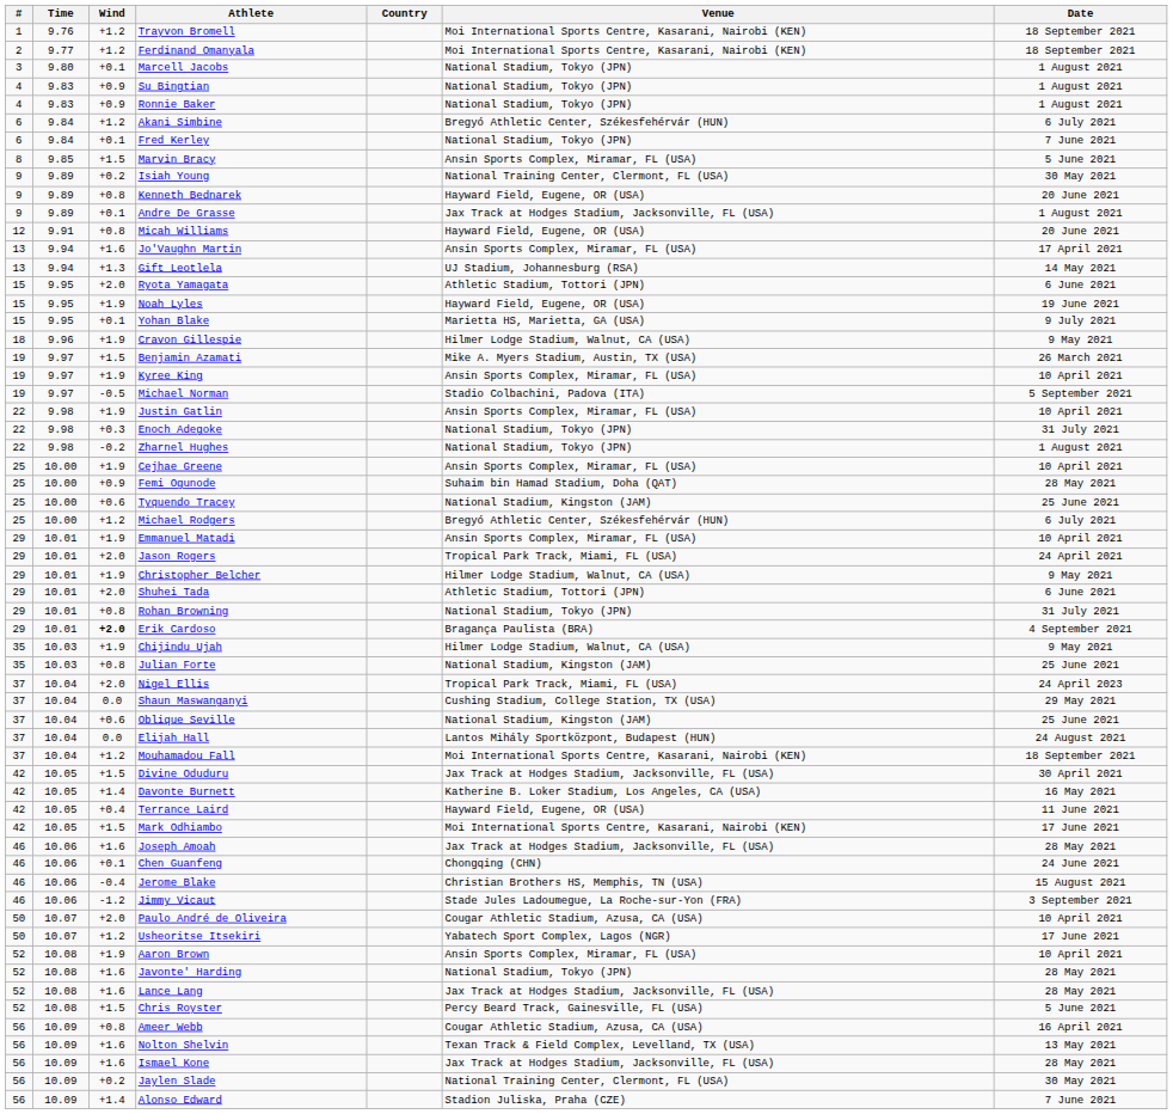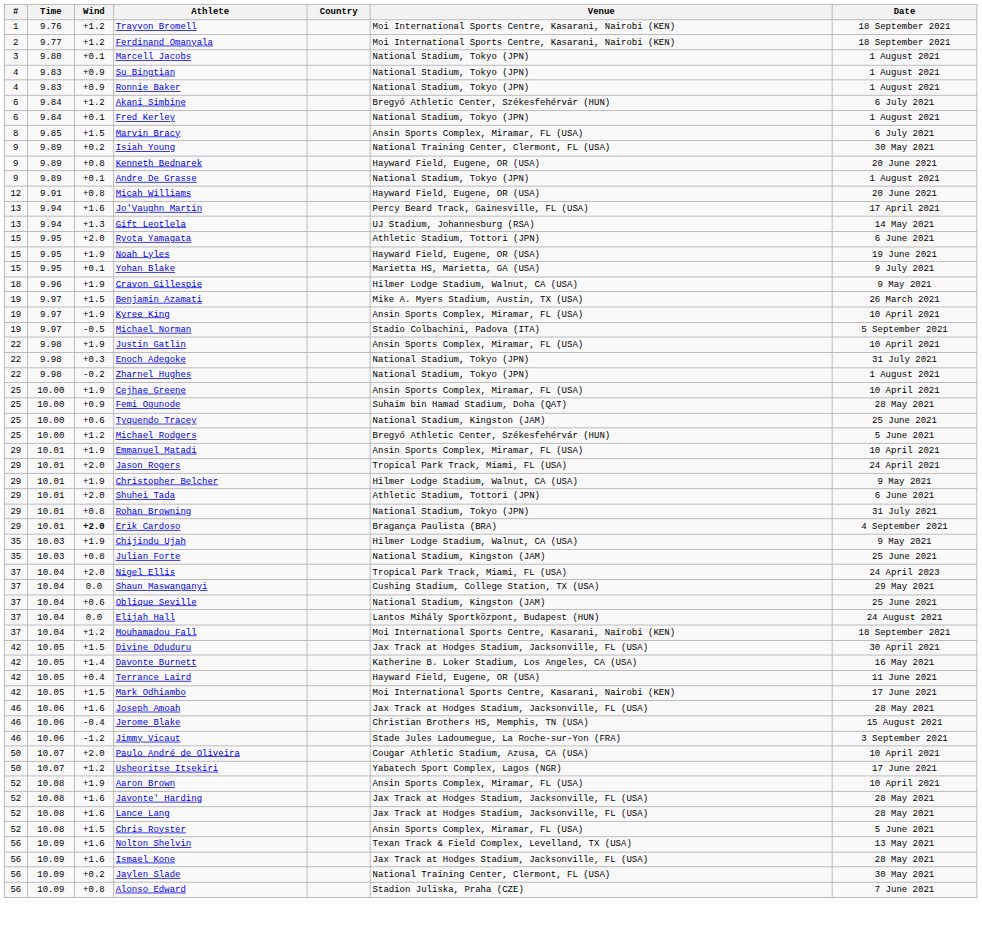Fred Kerley | Date: 7 June 2021 -> 1 August 2021
Marvin Bracy | Date: 5 June 2021 -> 6 July 2021
Andre De Grasse | Venue: Jax Track at Hodges Stadium, Jacksonville, FL (USA) -> National Stadium, Tokyo (JPN)
Jo'Vaughn Martin | Venue: Ansin Sports Complex, Miramar, FL (USA) -> Percy Beard Track, Gainesville, FL (USA)
Michael Rodgers | Date: 6 July 2021 -> 5 June 2021
- row: 46 | 10.06 | +0.1 | Chen Guanfeng | Chongqing (CHN) | 24 June 2021
Javonte' Harding | Venue: National Stadium, Tokyo (JPN) -> Jax Track at Hodges Stadium, Jacksonville, FL (USA)
Chris Royster | Venue: Percy Beard Track, Gainesville, FL (USA) -> Ansin Sports Complex, Miramar, FL (USA)
- row: 56 | 10.09 | +0.8 | Ameer Webb | Cougar Athletic Stadium, Azusa, CA (USA) | 16 April 2021
Alonso Edward | Wind: +1.4 -> +0.8
